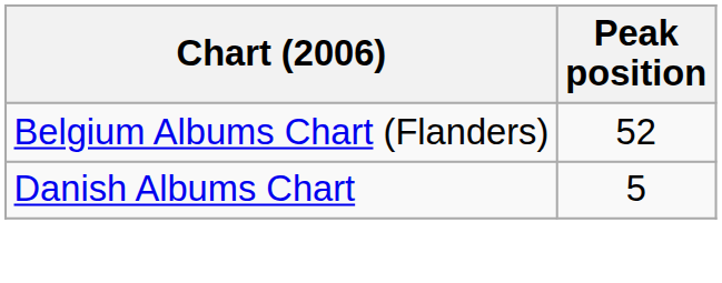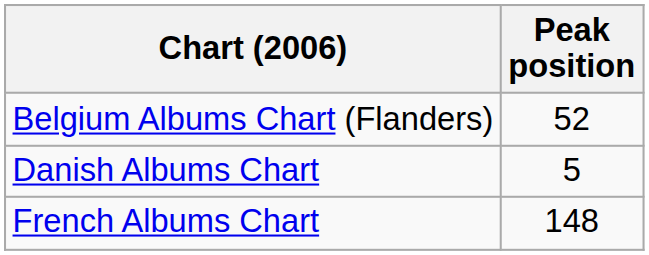+ row: French Albums Chart | 148
